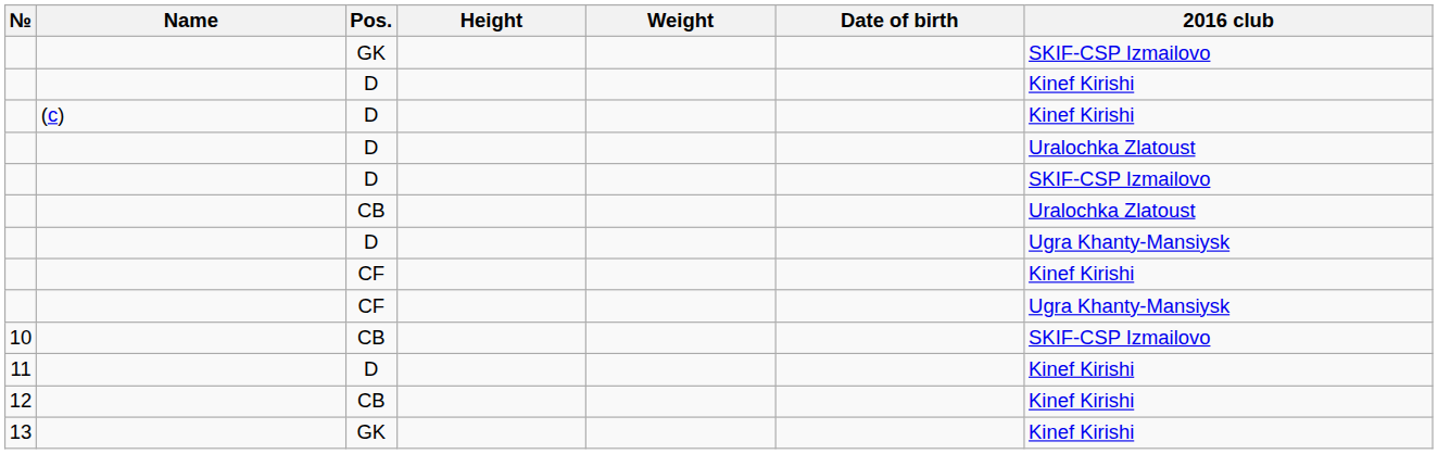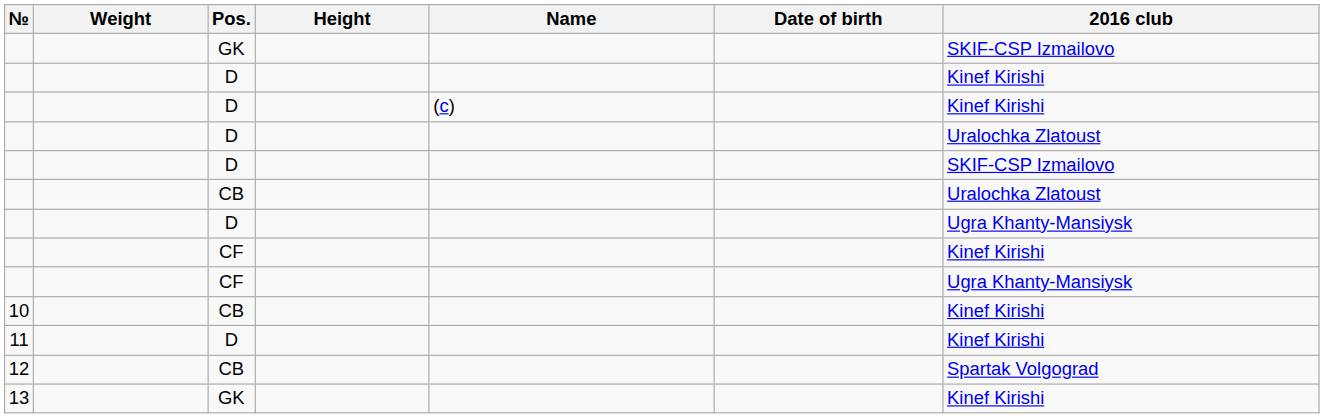columns swapped: Name <-> Weight
10 | 2016 club: SKIF-CSP Izmailovo -> Kinef Kirishi
12 | 2016 club: Kinef Kirishi -> Spartak Volgograd
